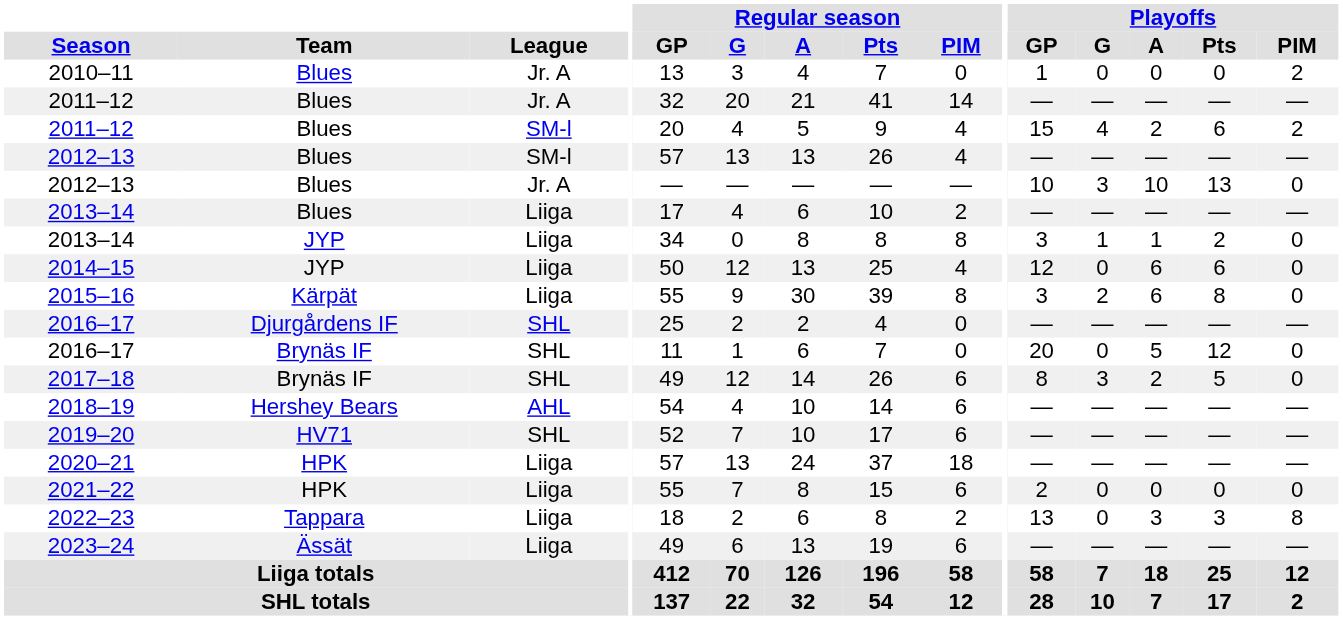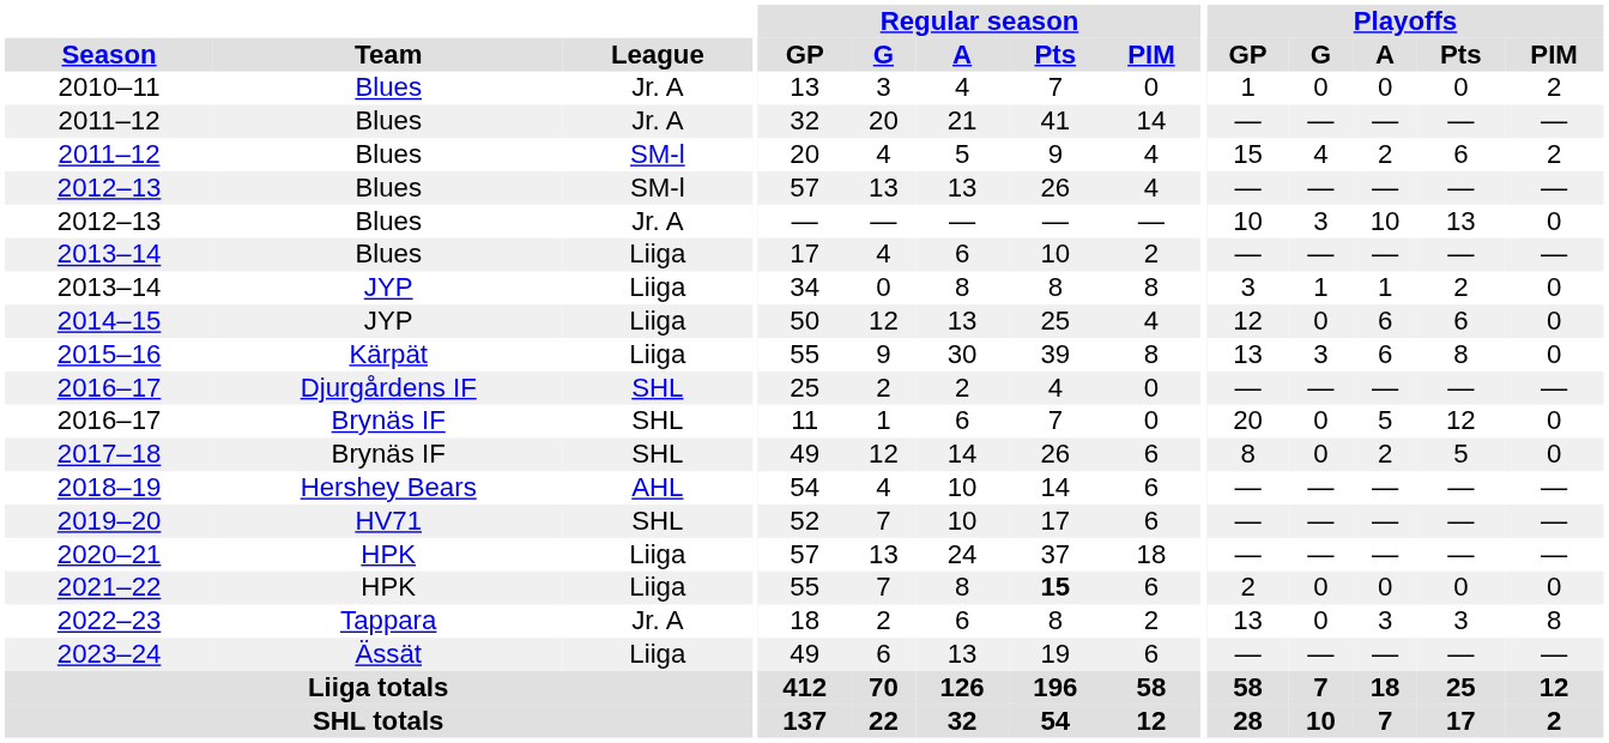2015–16 | Playoffs / GP: 3 -> 13
2015–16 | Playoffs / G: 2 -> 3
2017–18 | Playoffs / G: 3 -> 0
2021–22 | Regular season / Pts: normal -> bold
2022–23 | League: Liiga -> Jr. A
